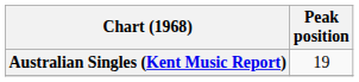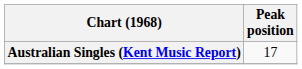Australian Singles (Kent Music Report) | Peak position: 19 -> 17
